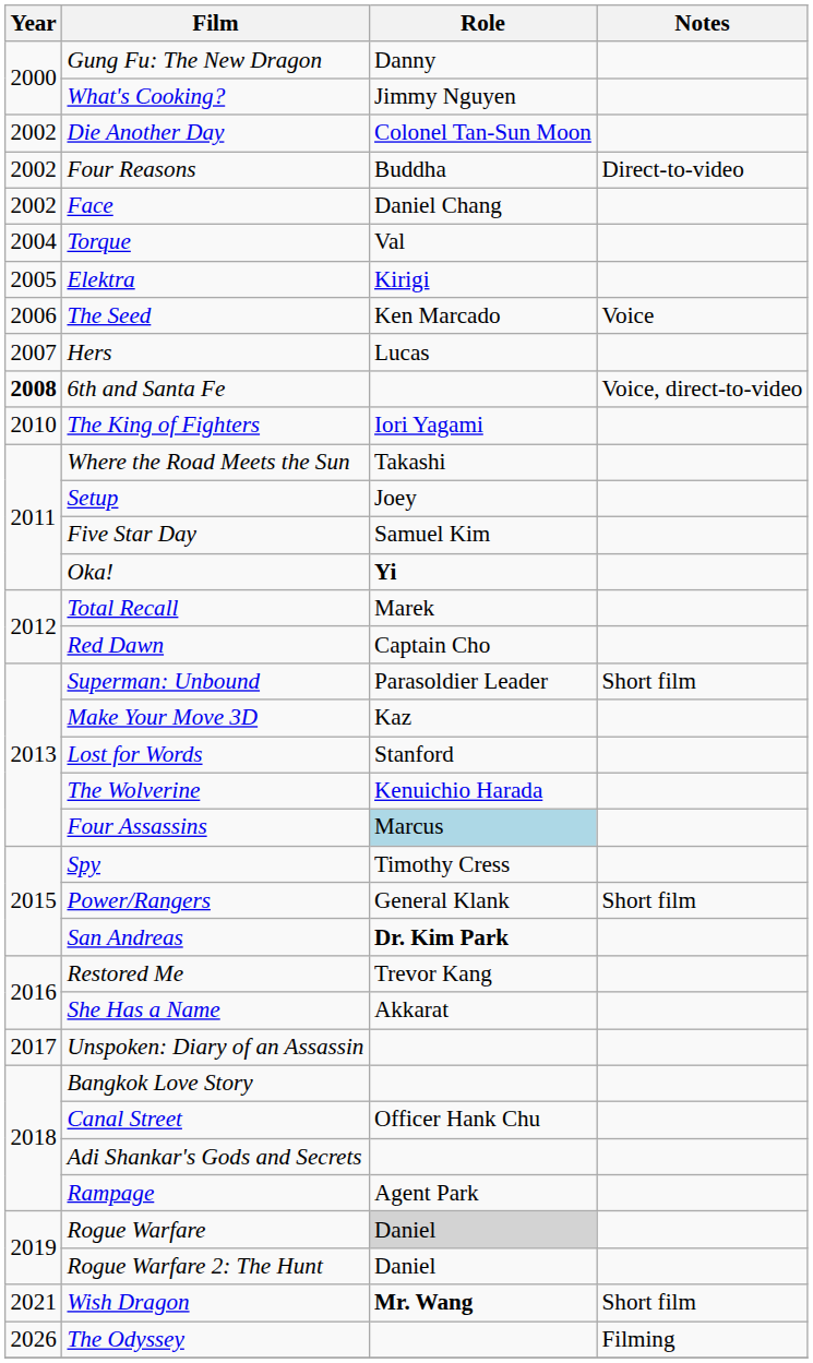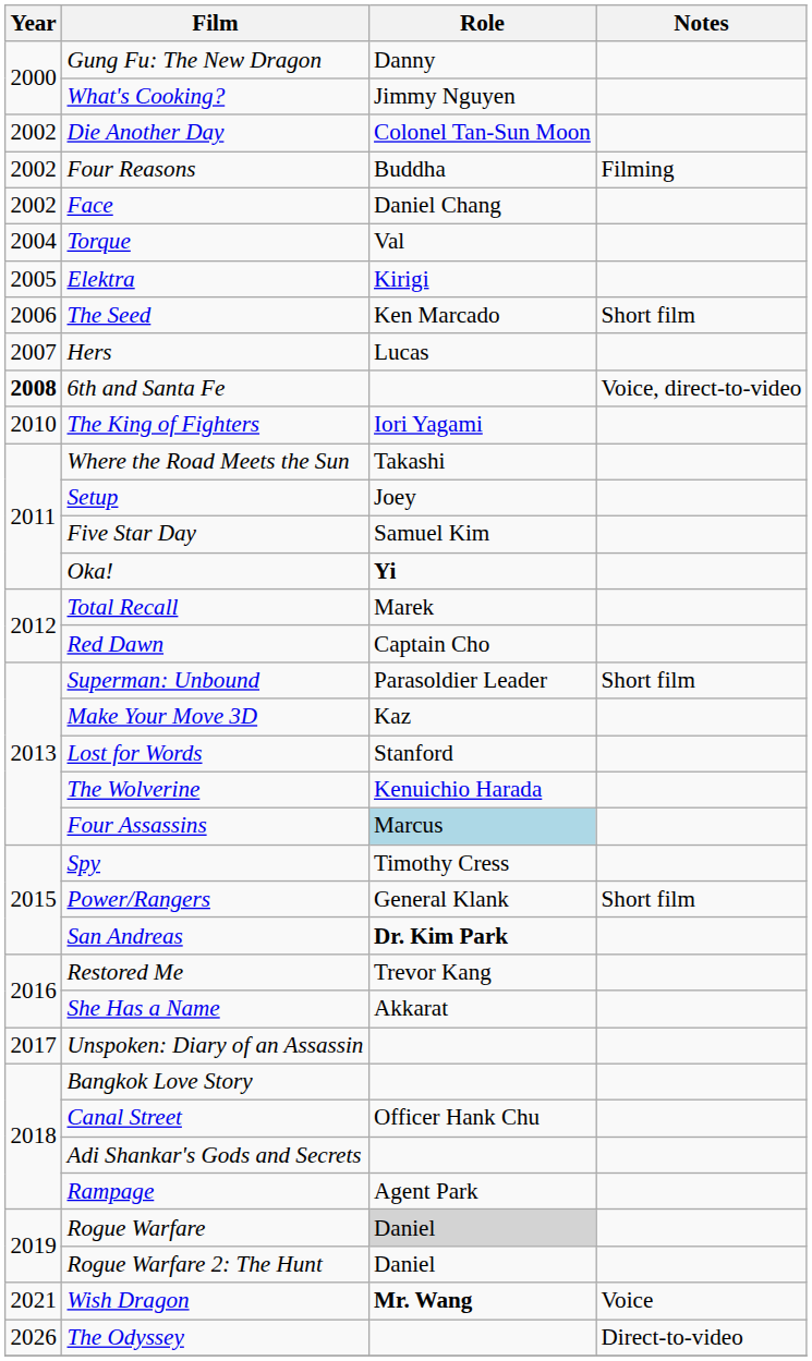Four Reasons | Notes: Direct-to-video -> Filming
The Seed | Notes: Voice -> Short film
Wish Dragon | Notes: Short film -> Voice
The Odyssey | Notes: Filming -> Direct-to-video
